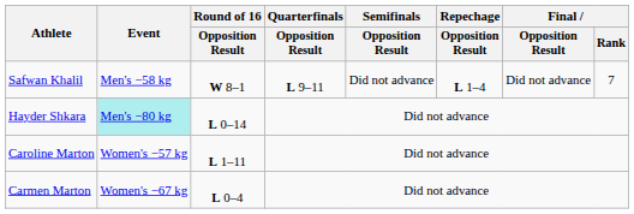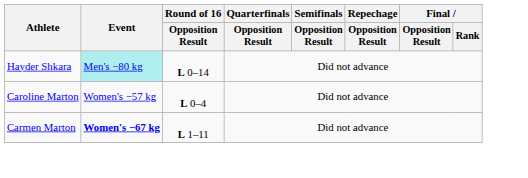- row: Safwan Khalil | Men's −58 kg | W 8–1 | L 9–11 | Did not advance | L 1–4 | Did not advance | 7
Caroline Marton | Round of 16 / Opposition Result: L 1–11 -> L 0–4
Carmen Marton | Event: normal -> bold
Carmen Marton | Round of 16 / Opposition Result: L 0–4 -> L 1–11
